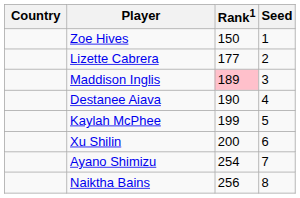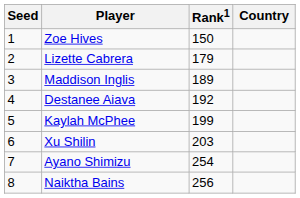columns swapped: Country <-> Seed
Lizette Cabrera | Rank1: 177 -> 179
Maddison Inglis | Rank1: pink background -> no background
Destanee Aiava | Rank1: 190 -> 192
Xu Shilin | Rank1: 200 -> 203
